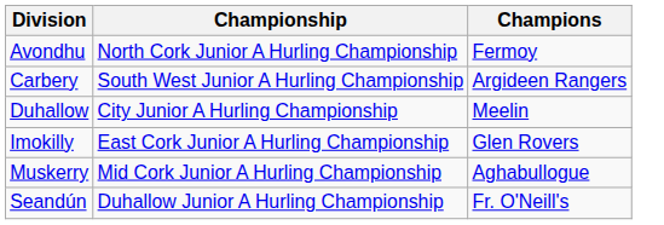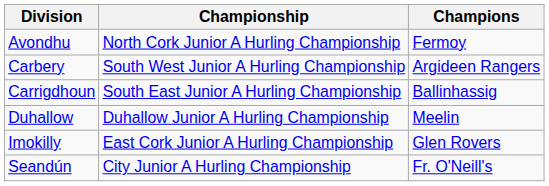+ row: Carrigdhoun | South East Junior A Hurling Championship | Ballinhassig
Duhallow | Championship: City Junior A Hurling Championship -> Duhallow Junior A Hurling Championship
- row: Muskerry | Mid Cork Junior A Hurling Championship | Aghabullogue
Seandún | Championship: Duhallow Junior A Hurling Championship -> City Junior A Hurling Championship
